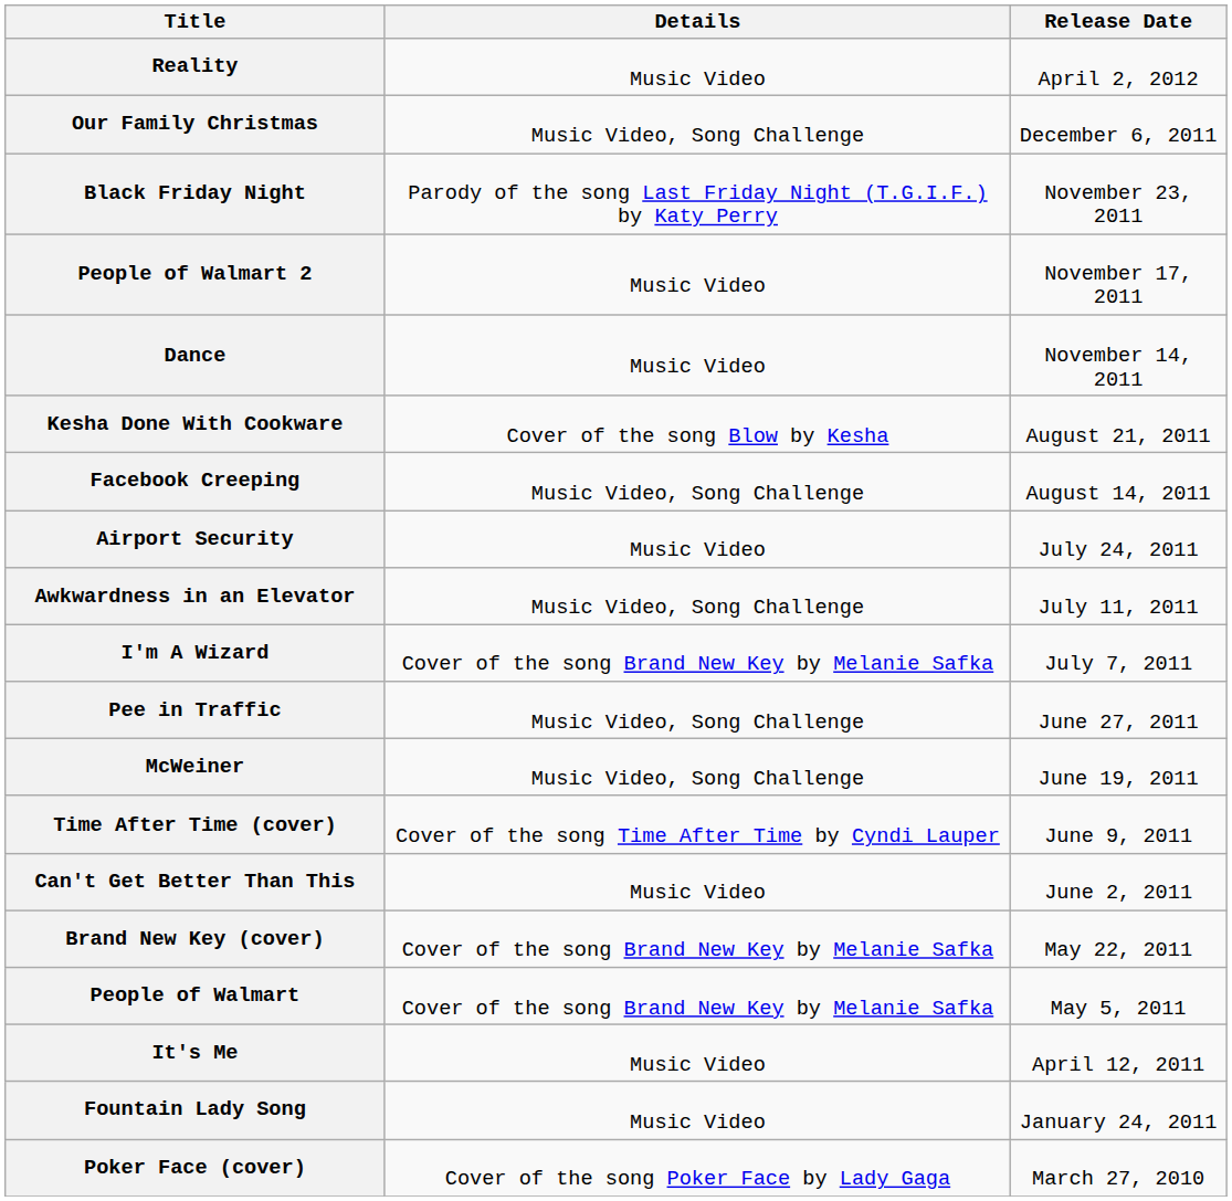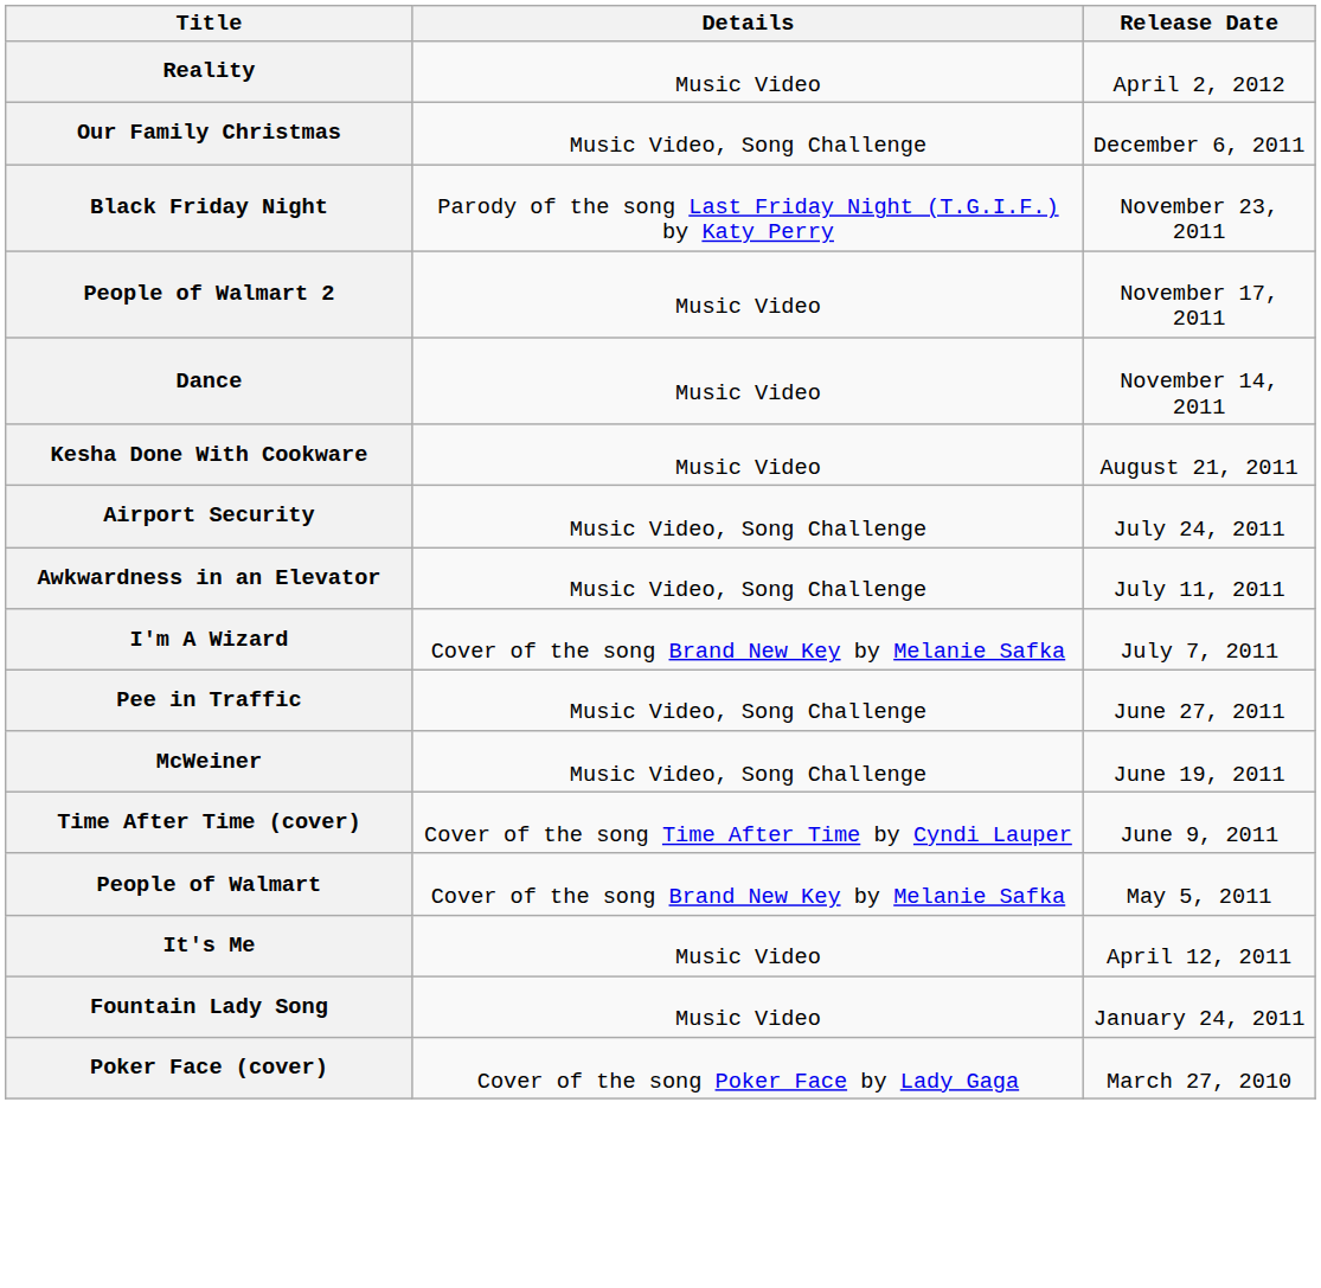Kesha Done With Cookware | Details: Cover of the song Blow by Kesha -> Music Video
- row: Facebook Creeping | Music Video, Song Challenge | August 14, 2011
Airport Security | Details: Music Video -> Music Video, Song Challenge
- row: Can't Get Better Than This | Music Video | June 2, 2011
- row: Brand New Key (cover) | Cover of the song Brand New Key by Melanie Safka | May 22, 2011
